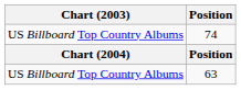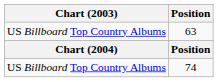rows swapped: 74 <-> 63
